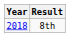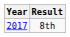8th | Year: 2018 -> 2017
